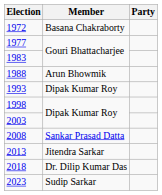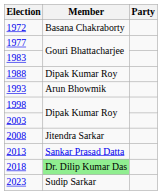1988 | Member: Arun Bhowmik -> Dipak Kumar Roy
1993 | Member: Dipak Kumar Roy -> Arun Bhowmik
2008 | Member: Sankar Prasad Datta -> Jitendra Sarkar
2013 | Member: Jitendra Sarkar -> Sankar Prasad Datta
2018 | Member: no background -> lightgreen background
